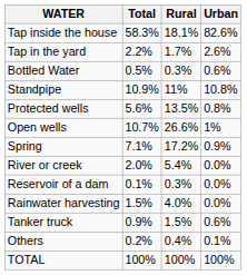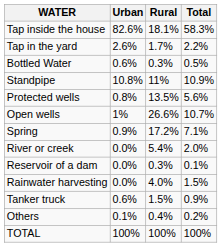columns swapped: Urban <-> Total
